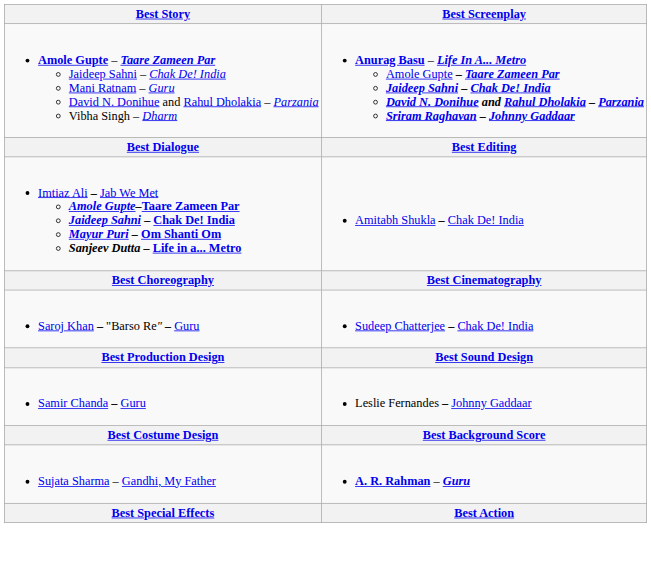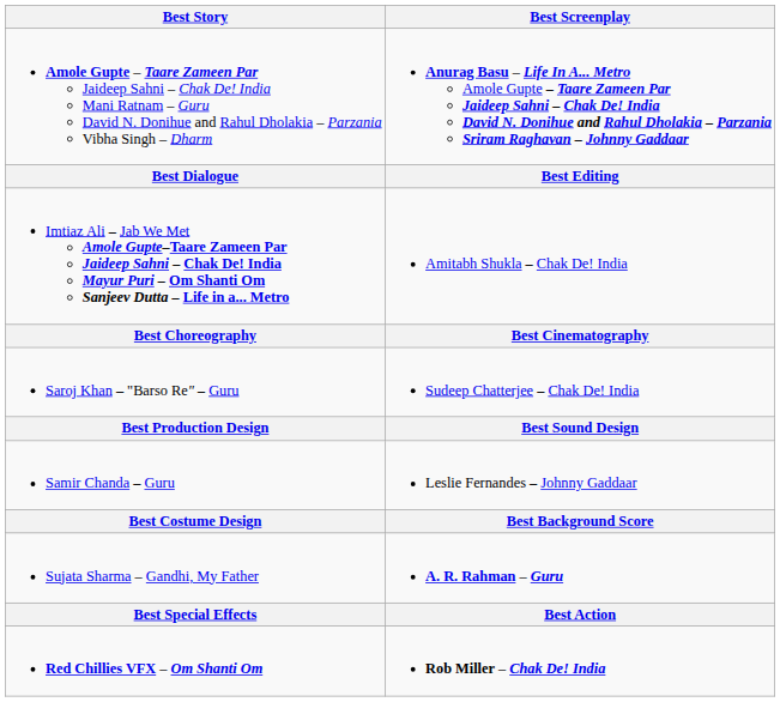+ row: Red Chillies VFX – Om Shanti Om | Rob Miller – Chak De! India
